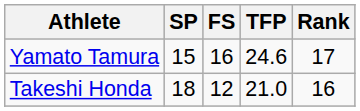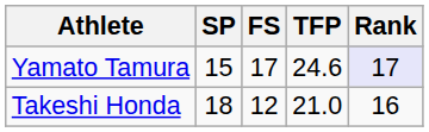Yamato Tamura | FS: 16 -> 17
Yamato Tamura | Rank: no background -> lavender background
